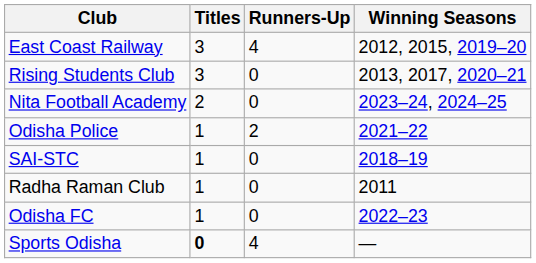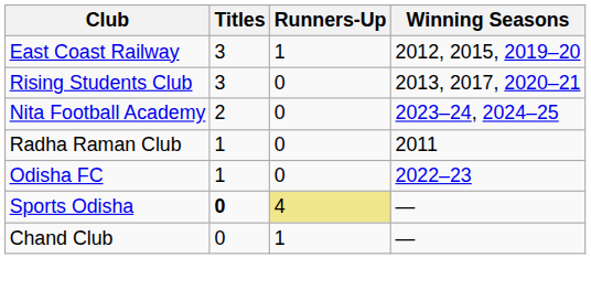East Coast Railway | Runners-Up: 4 -> 1
- row: Odisha Police | 1 | 2 | 2021–22
- row: SAI-STC | 1 | 0 | 2018–19
Sports Odisha | Runners-Up: no background -> khaki background
+ row: Chand Club | 0 | 1 | —
